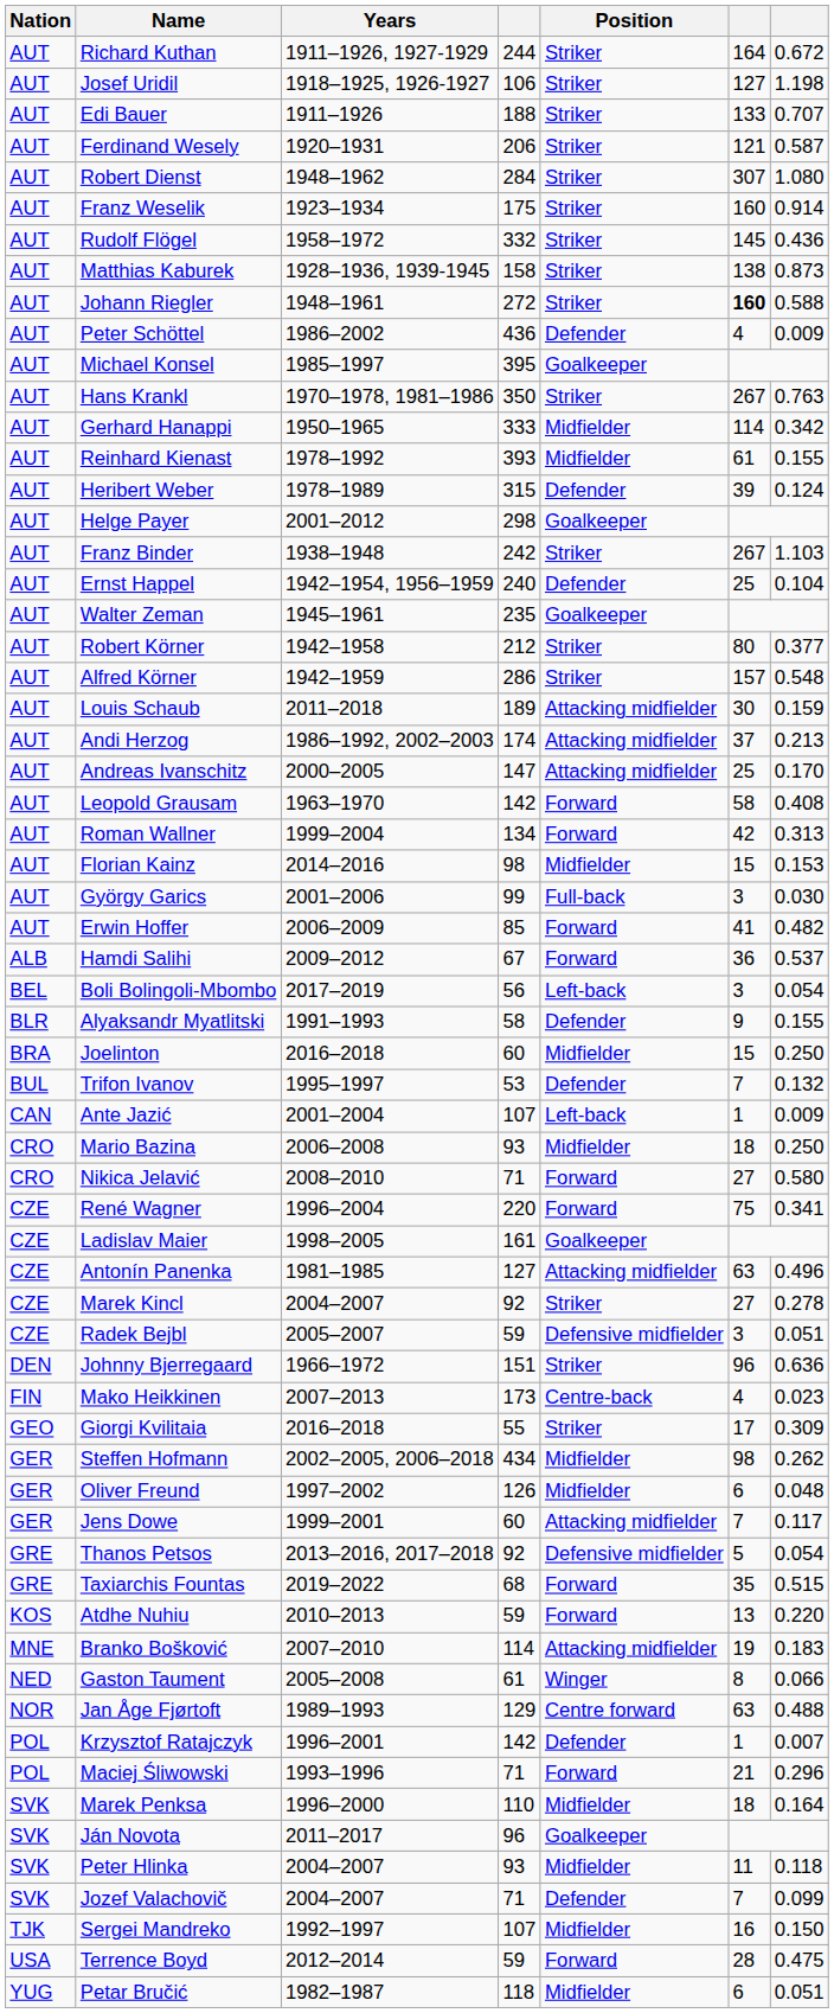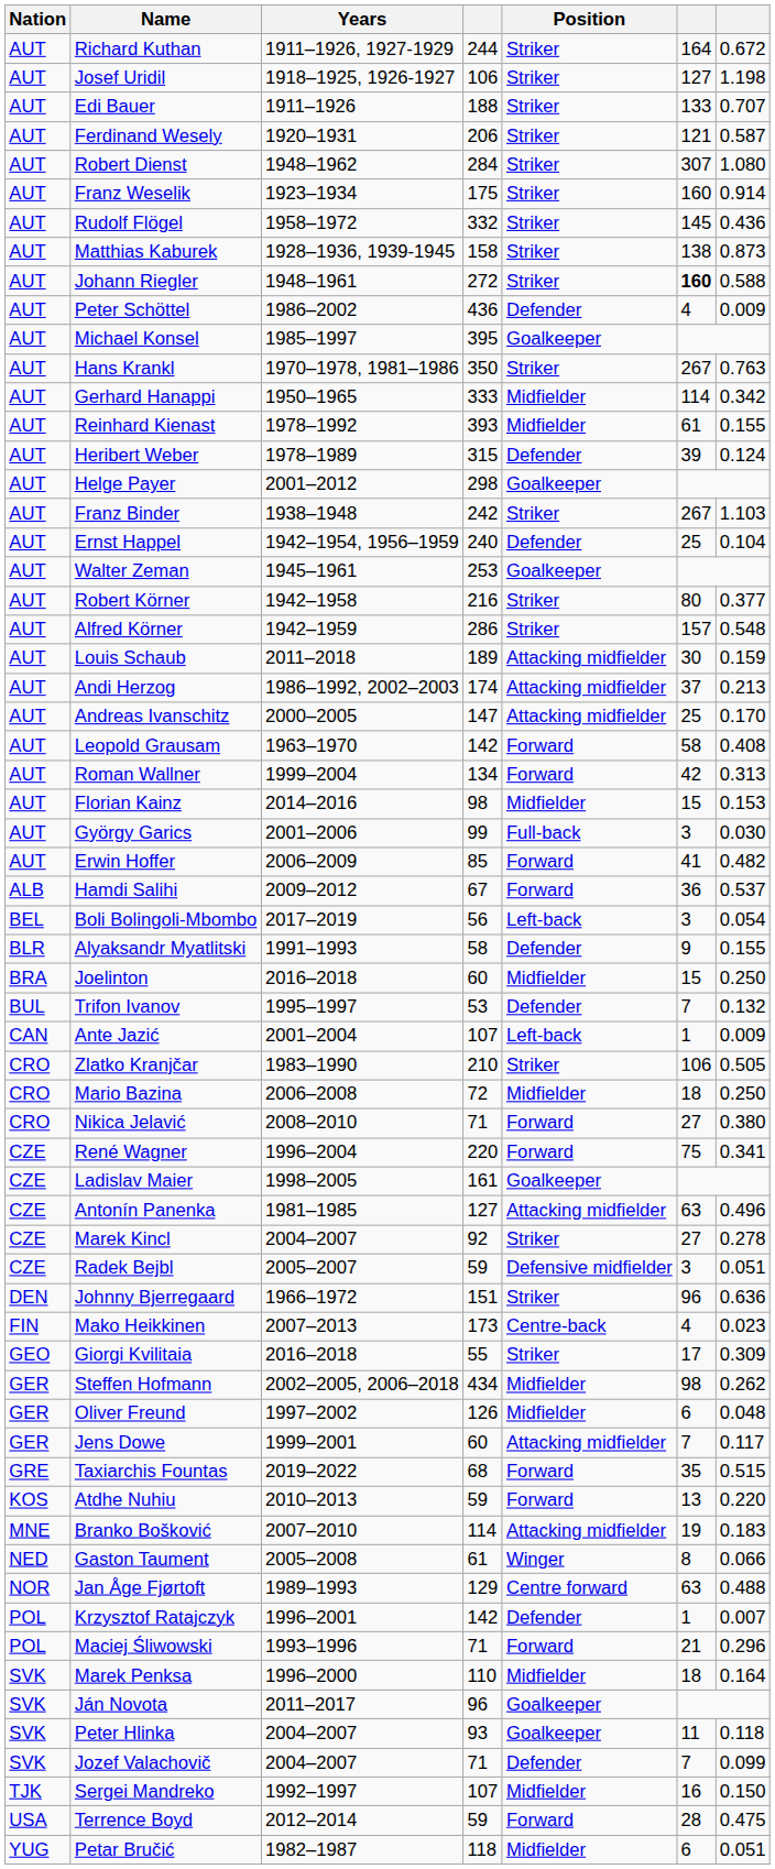Walter Zeman | column 4: 235 -> 253
Robert Körner | column 4: 212 -> 216
+ row: CRO | Zlatko Kranjčar | 1983–1990 | 210 | Striker | 106 | 0.505
Mario Bazina | column 4: 93 -> 72
Nikica Jelavić | column 7: 0.580 -> 0.380
- row: GRE | Thanos Petsos | 2013–2016, 2017–2018 | 92 | Defensive midfielder | 5 | 0.054
Peter Hlinka | Position: Midfielder -> Goalkeeper
